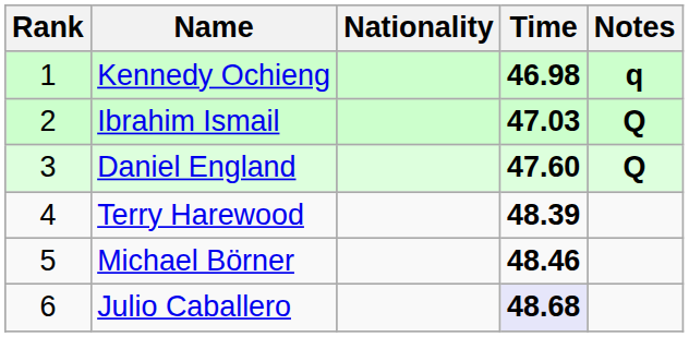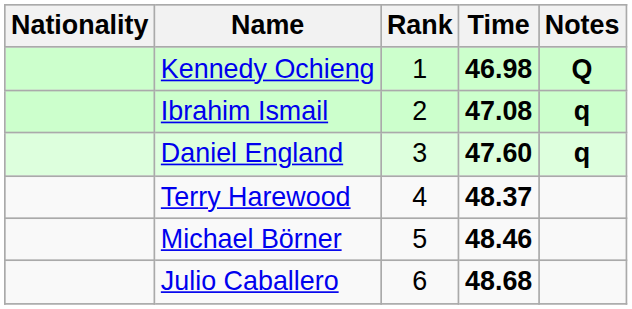columns swapped: Rank <-> Nationality
Kennedy Ochieng | Notes: q -> Q
Ibrahim Ismail | Time: 47.03 -> 47.08
Ibrahim Ismail | Notes: Q -> q
Daniel England | Notes: Q -> q
Terry Harewood | Time: 48.39 -> 48.37
Julio Caballero | Time: lavender background -> no background
